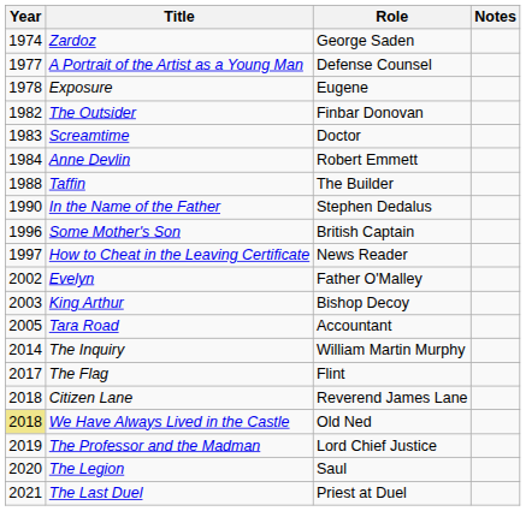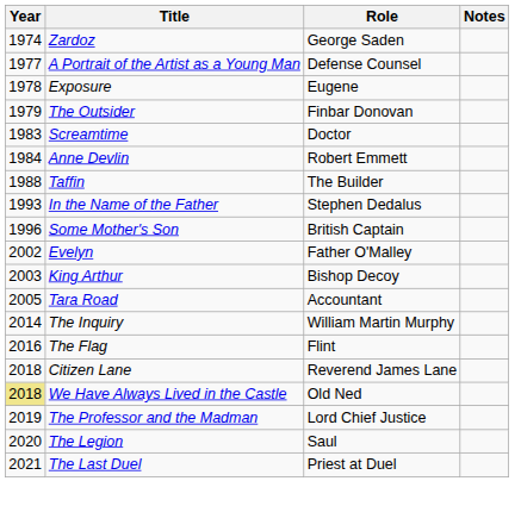The Outsider | Year: 1982 -> 1979
In the Name of the Father | Year: 1990 -> 1993
- row: 1997 | How to Cheat in the Leaving Certificate | News Reader
The Flag | Year: 2017 -> 2016
